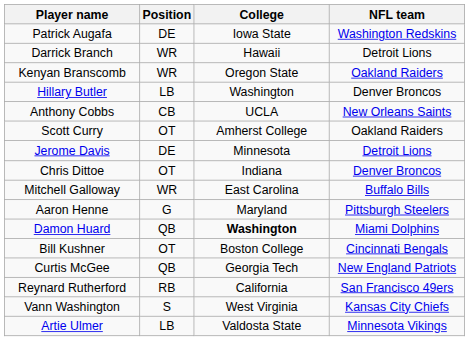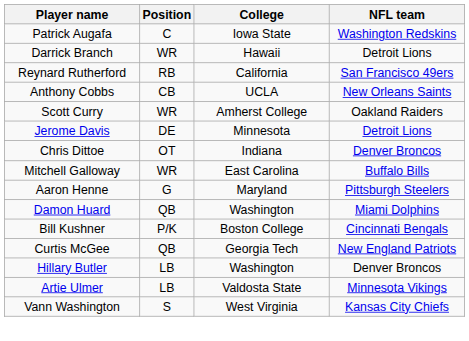Patrick Augafa | Position: DE -> C
- row: Kenyan Branscomb | WR | Oregon State | Oakland Raiders
rows swapped: Hillary Butler <-> Reynard Rutherford
Scott Curry | Position: OT -> WR
Damon Huard | College: bold -> normal
Bill Kushner | Position: OT -> P/K
rows swapped: Artie Ulmer <-> Vann Washington
